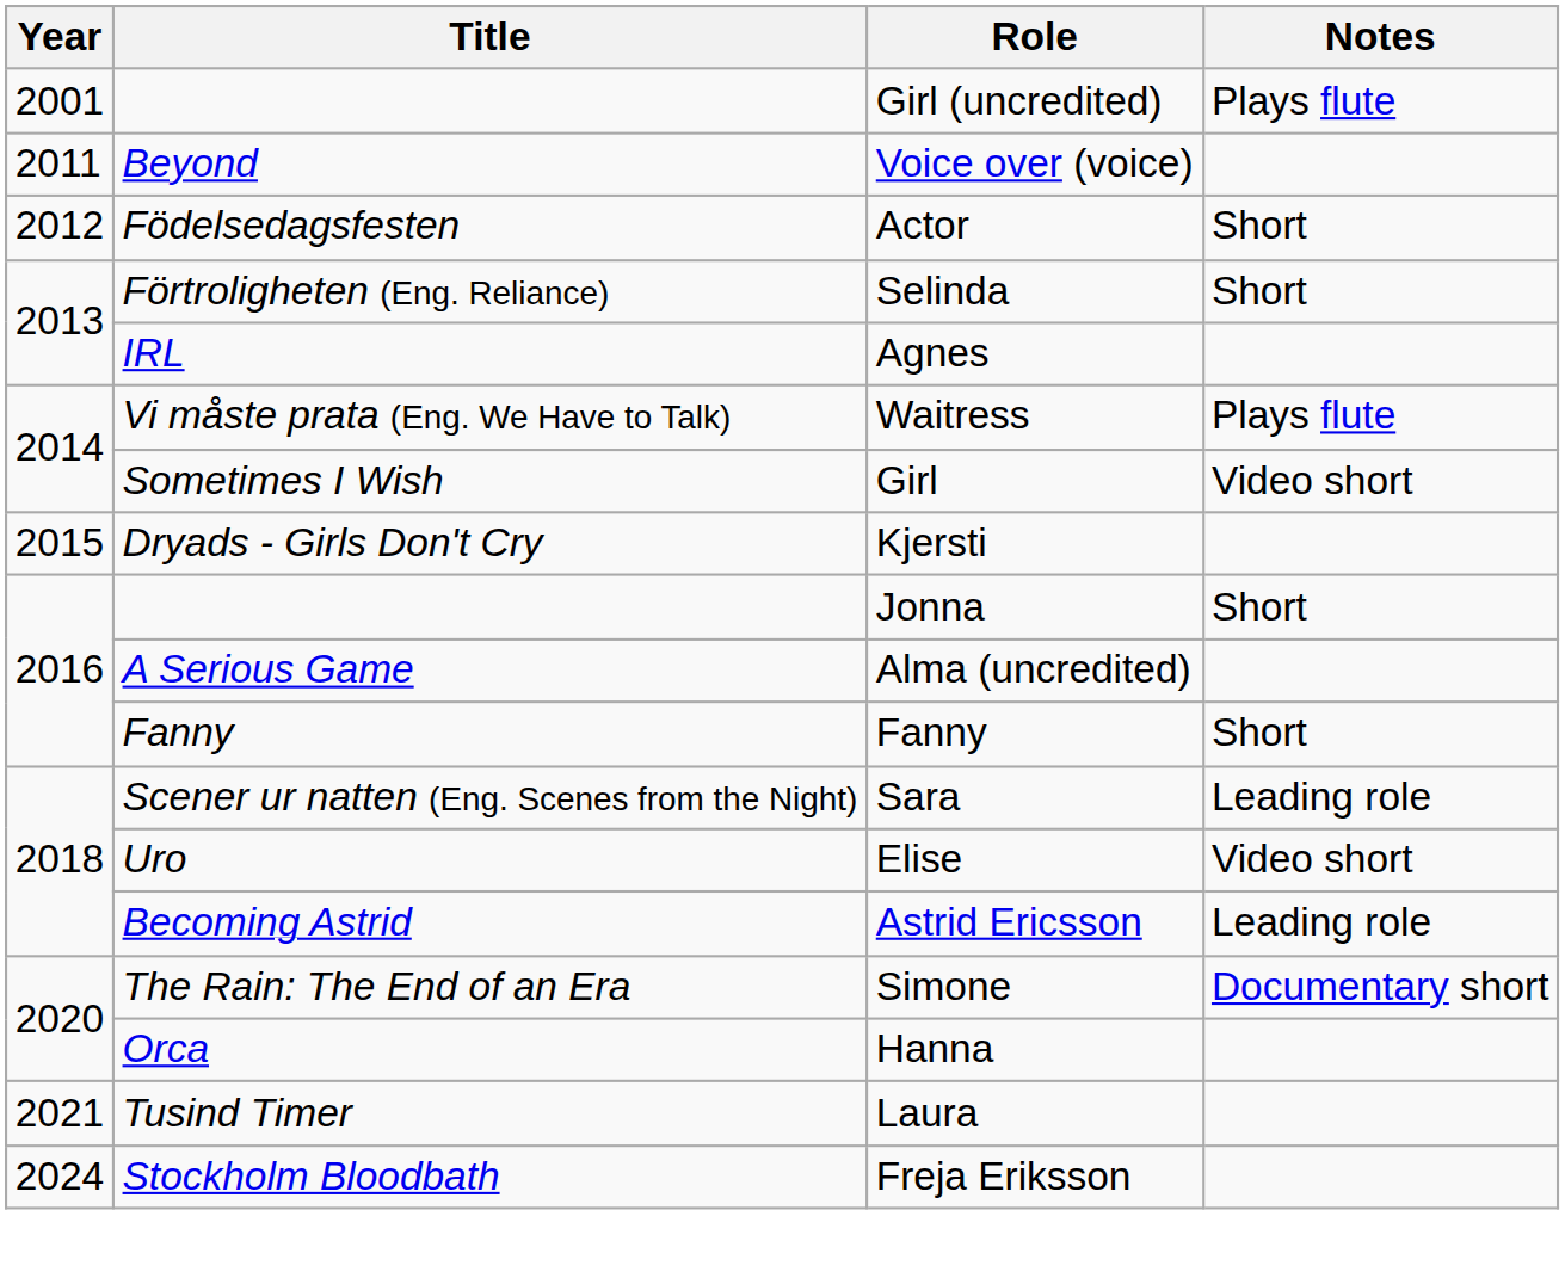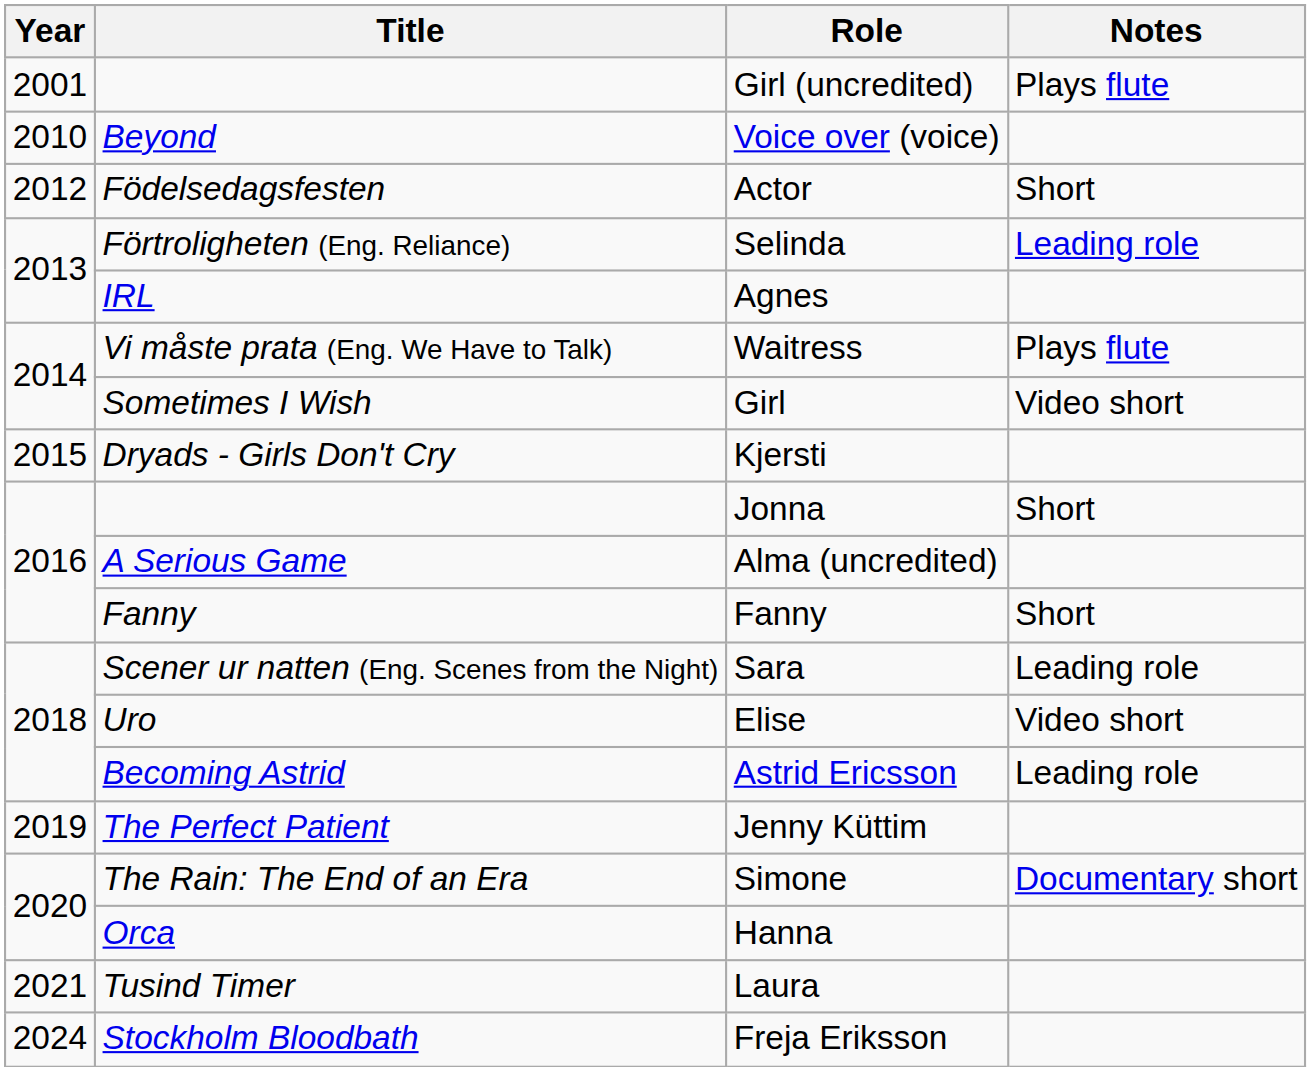Voice over (voice) | Year: 2011 -> 2010
Selinda | Notes: Short -> Leading role
+ row: 2019 | The Perfect Patient | Jenny Küttim
